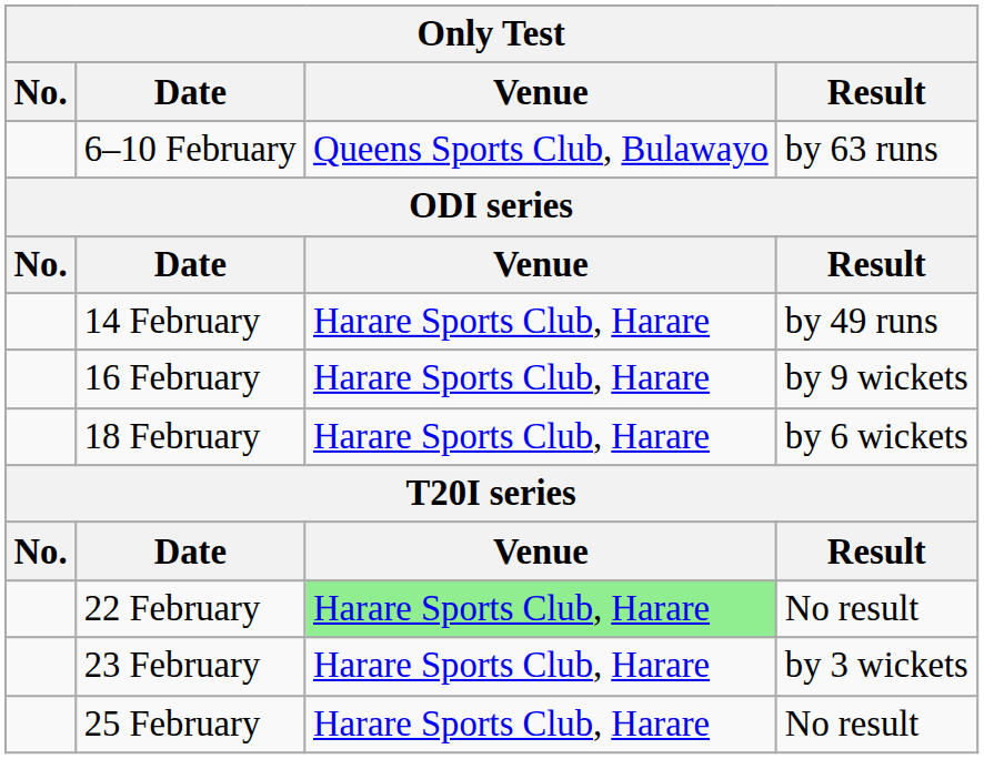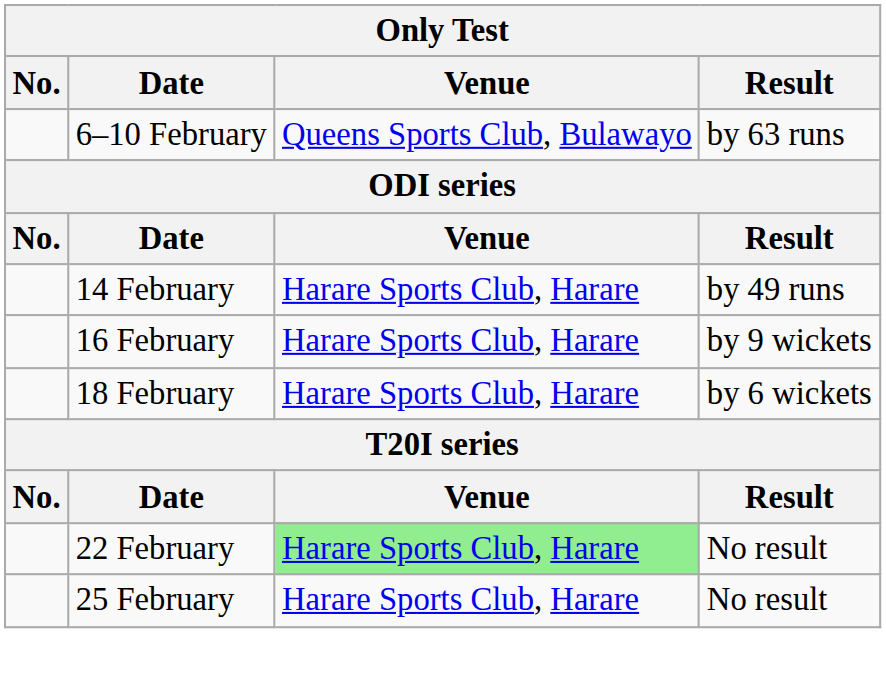- row: 23 February | Harare Sports Club, Harare | by 3 wickets
